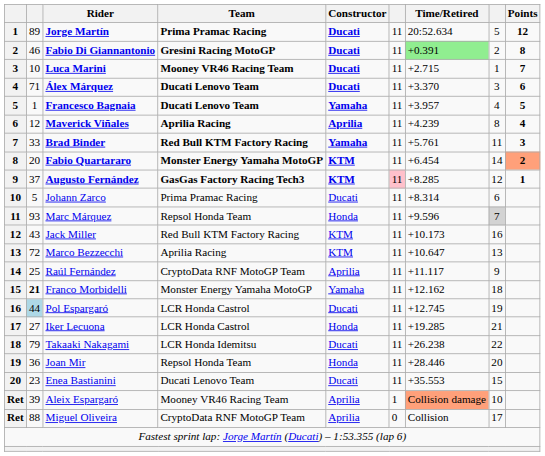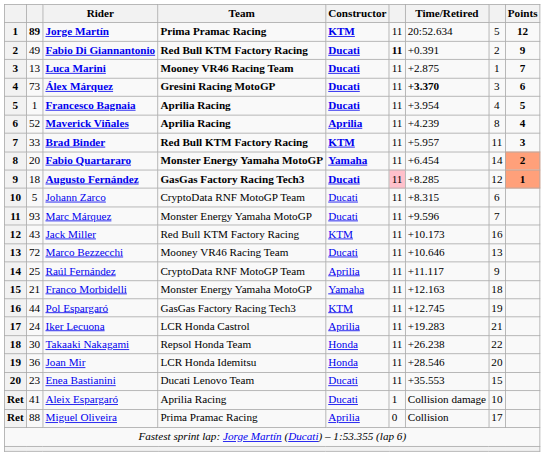Jorge Martín | column 2: normal -> bold
Jorge Martín | Constructor: Ducati -> KTM
Fabio Di Giannantonio | column 2: 46 -> 49
Fabio Di Giannantonio | Team: Gresini Racing MotoGP -> Red Bull KTM Factory Racing
Fabio Di Giannantonio | column 6: normal -> bold
Fabio Di Giannantonio | Time/Retired: lightgreen background -> no background
Fabio Di Giannantonio | Points: 8 -> 9
Luca Marini | column 2: 10 -> 13
Luca Marini | Time/Retired: +2.715 -> +2.875
Álex Márquez | column 2: 71 -> 73
Álex Márquez | Team: Ducati Lenovo Team -> Gresini Racing MotoGP
Álex Márquez | Time/Retired: normal -> bold
Francesco Bagnaia | Team: Ducati Lenovo Team -> Aprilia Racing
Francesco Bagnaia | Constructor: Yamaha -> Ducati
Francesco Bagnaia | Time/Retired: +3.957 -> +3.954
Maverick Viñales | column 2: 12 -> 52
Brad Binder | Constructor: Yamaha -> KTM
Brad Binder | Time/Retired: +5.761 -> +5.957
Fabio Quartararo | Constructor: KTM -> Yamaha
Augusto Fernández | column 2: 37 -> 18
Augusto Fernández | Constructor: KTM -> Ducati
Augusto Fernández | Points: no background -> lightsalmon background
Johann Zarco | Team: Prima Pramac Racing -> CryptoData RNF MotoGP Team
Johann Zarco | Time/Retired: +8.314 -> +8.315
Marc Márquez | Team: Repsol Honda Team -> Monster Energy Yamaha MotoGP
Marc Márquez | Constructor: Honda -> Ducati
Marc Márquez | column 8: lightgrey background -> no background
Marco Bezzecchi | Team: Aprilia Racing -> Mooney VR46 Racing Team
Marco Bezzecchi | Constructor: KTM -> Ducati
Marco Bezzecchi | Time/Retired: +10.647 -> +10.646
Franco Morbidelli | column 2: bold -> normal
Franco Morbidelli | Time/Retired: +12.162 -> +12.163
Pol Espargaró | column 2: lightblue background -> no background
Pol Espargaró | Team: LCR Honda Castrol -> GasGas Factory Racing Tech3
Pol Espargaró | Constructor: Ducati -> KTM
Iker Lecuona | column 2: 27 -> 24
Iker Lecuona | Constructor: Honda -> Aprilia
Iker Lecuona | Time/Retired: +19.285 -> +19.283
Takaaki Nakagami | column 2: 79 -> 30
Takaaki Nakagami | Team: LCR Honda Idemitsu -> Repsol Honda Team
Takaaki Nakagami | Constructor: Ducati -> Honda
Joan Mir | Team: Repsol Honda Team -> LCR Honda Idemitsu
Joan Mir | Time/Retired: +28.446 -> +28.546
Aleix Espargaró | column 2: 39 -> 41
Aleix Espargaró | Team: Mooney VR46 Racing Team -> Aprilia Racing
Aleix Espargaró | Constructor: Aprilia -> Ducati
Aleix Espargaró | Time/Retired: lightsalmon background -> no background
Miguel Oliveira | Team: CryptoData RNF MotoGP Team -> Prima Pramac Racing
